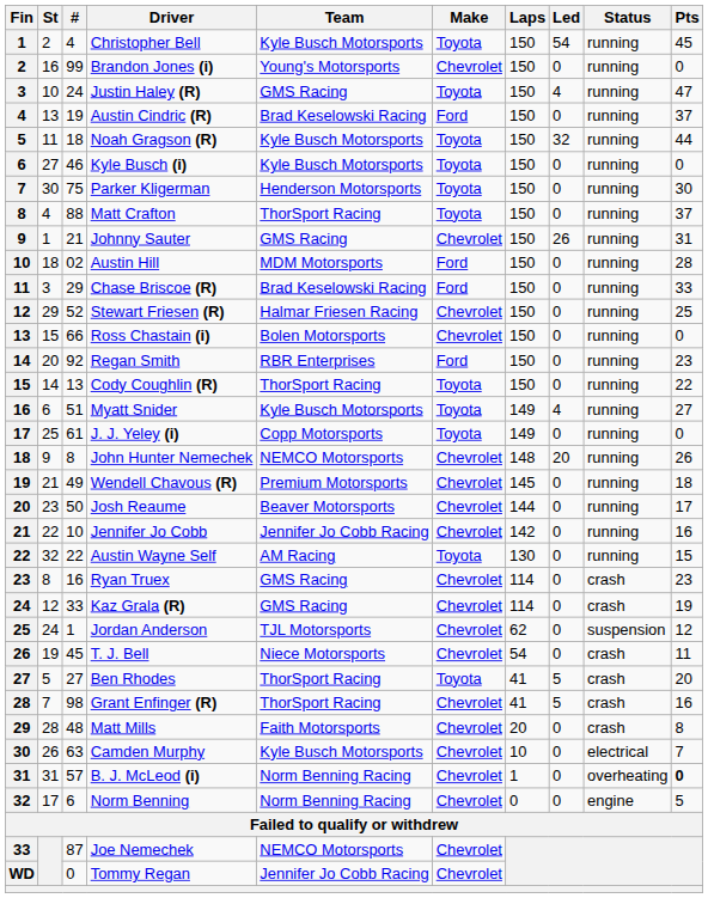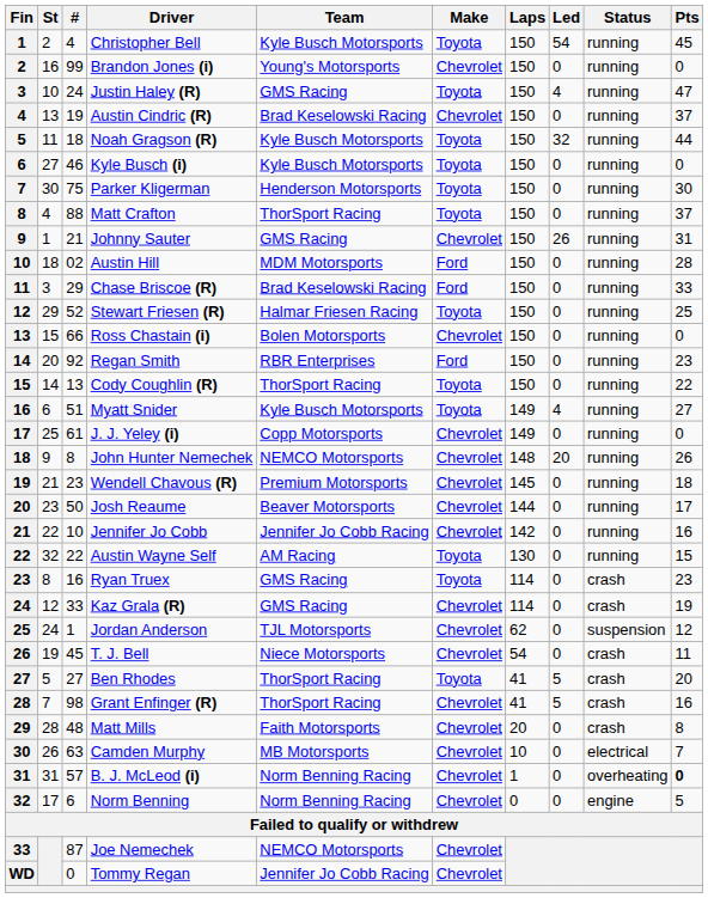Austin Cindric (R) | Make: Ford -> Chevrolet
Stewart Friesen (R) | Make: Chevrolet -> Toyota
J. J. Yeley (i) | Make: Toyota -> Chevrolet
Wendell Chavous (R) | #: 49 -> 23
Ryan Truex | Make: Chevrolet -> Toyota
Camden Murphy | Team: Kyle Busch Motorsports -> MB Motorsports
